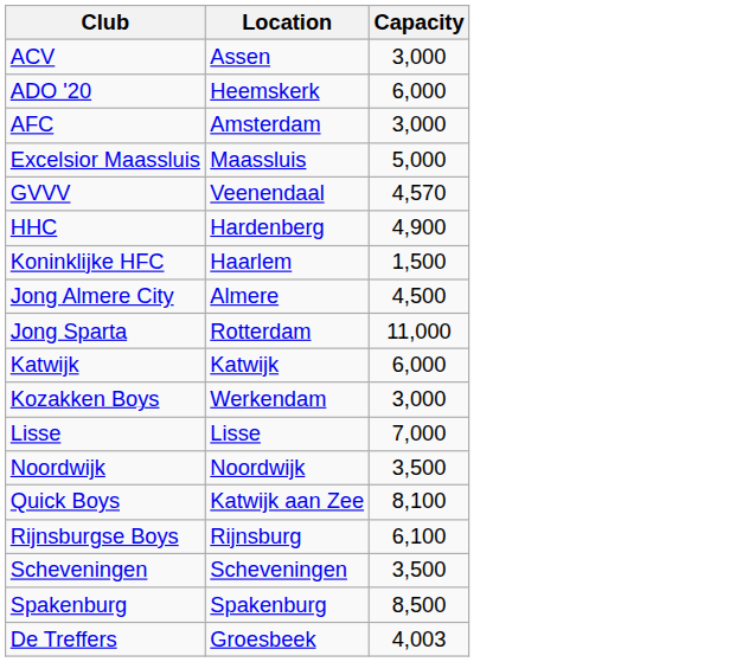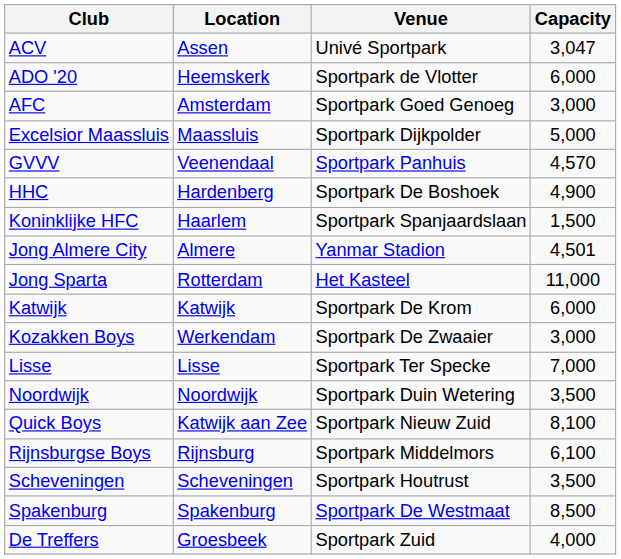+ column: Venue | Univé Sportpark | Sportpark de Vlotter | Sportpark Goed Genoeg | Sportpark Dijkpolder | Sportpark Panhuis | Sportpark De Boshoek | Sportpark Spanjaardslaan | Yanmar Stadion | Het Kasteel | Sportpark De Krom | Sportpark De Zwaaier | Sportpark Ter Specke | Sportpark Duin Wetering | Sportpark Nieuw Zuid | Sportpark Middelmors | Sportpark Houtrust | Sportpark De Westmaat | Sportpark Zuid
ACV | Capacity: 3,000 -> 3,047
Jong Almere City | Capacity: 4,500 -> 4,501
De Treffers | Capacity: 4,003 -> 4,000
